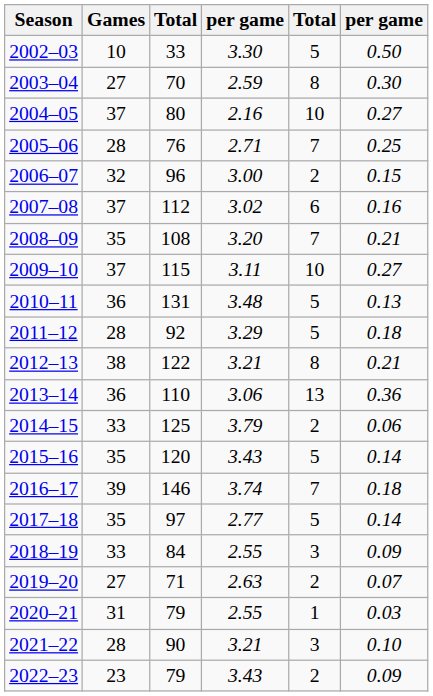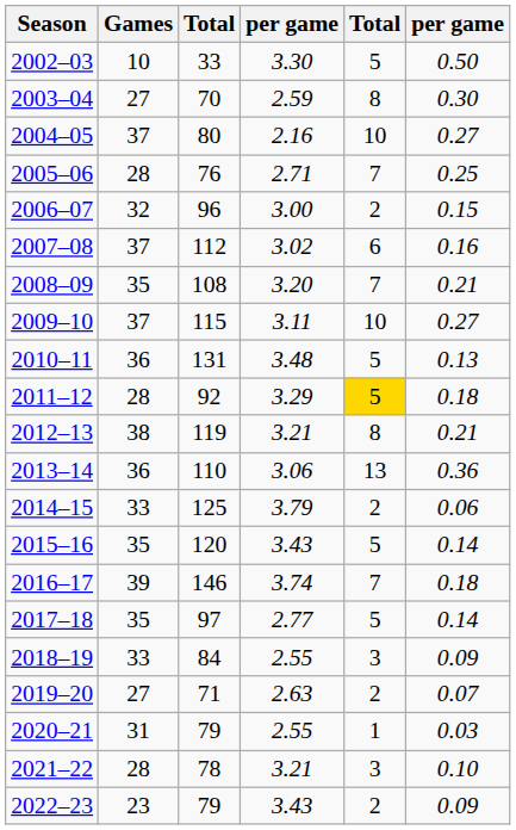2011–12 | column 5: no background -> gold background
2012–13 | column 3: 122 -> 119
2021–22 | column 3: 90 -> 78
